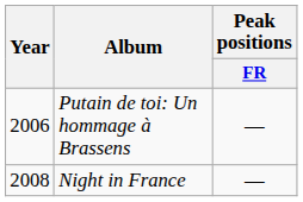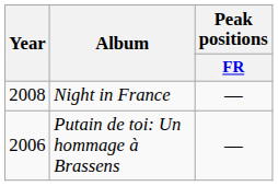rows swapped: Putain de toi: Un hommage à Brassens <-> Night in France
